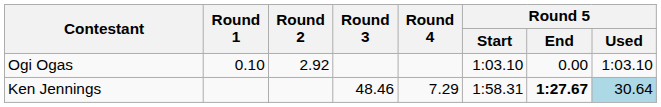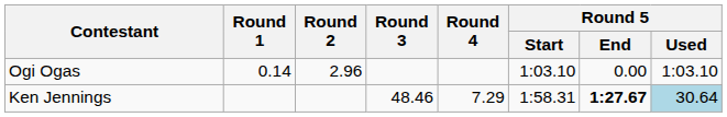Ogi Ogas | Round 1: 0.10 -> 0.14
Ogi Ogas | Round 2: 2.92 -> 2.96
